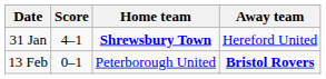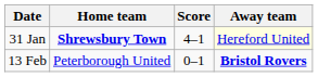columns swapped: Home team <-> Score
31 Jan | Away team: no background -> lightyellow background
